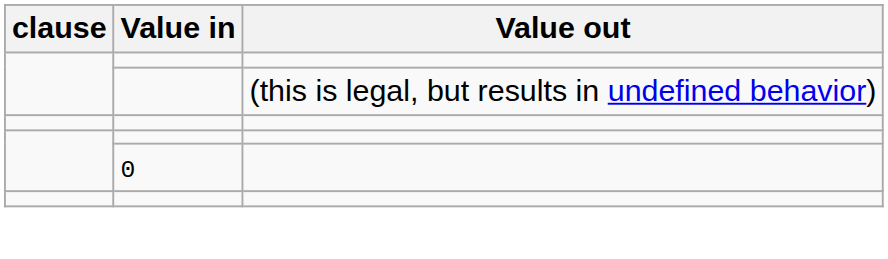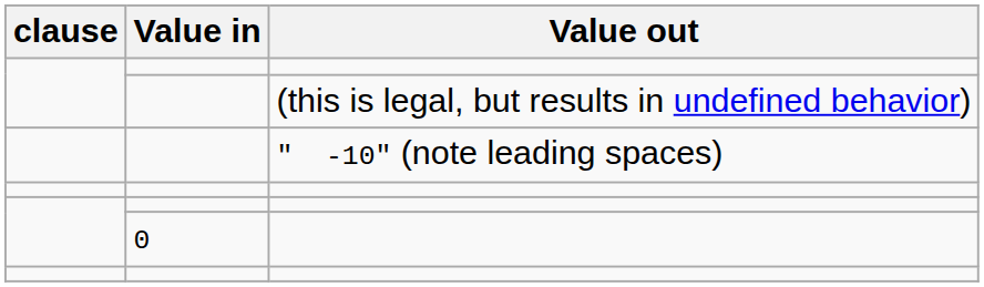+ row: " -10" (note leading spaces)
